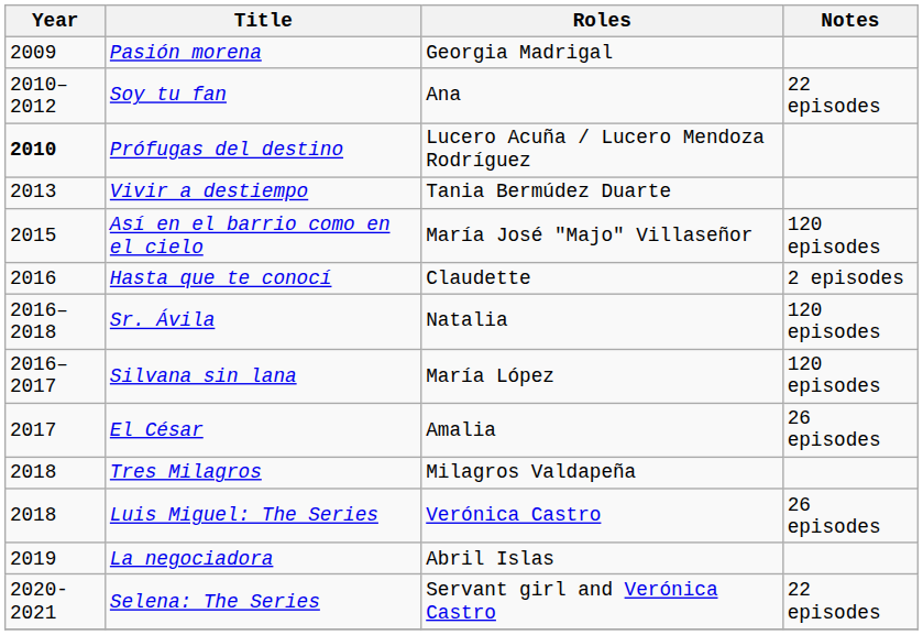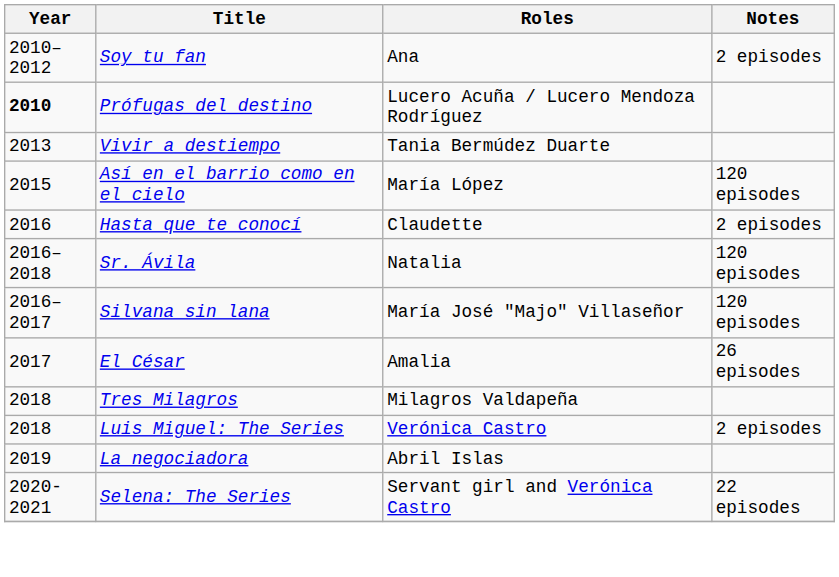- row: 2009 | Pasión morena | Georgia Madrigal
Soy tu fan | Notes: 22 episodes -> 2 episodes
Así en el barrio como en el cielo | Roles: María José "Majo" Villaseñor -> María López
Silvana sin lana | Roles: María López -> María José "Majo" Villaseñor
Luis Miguel: The Series | Notes: 26 episodes -> 2 episodes
